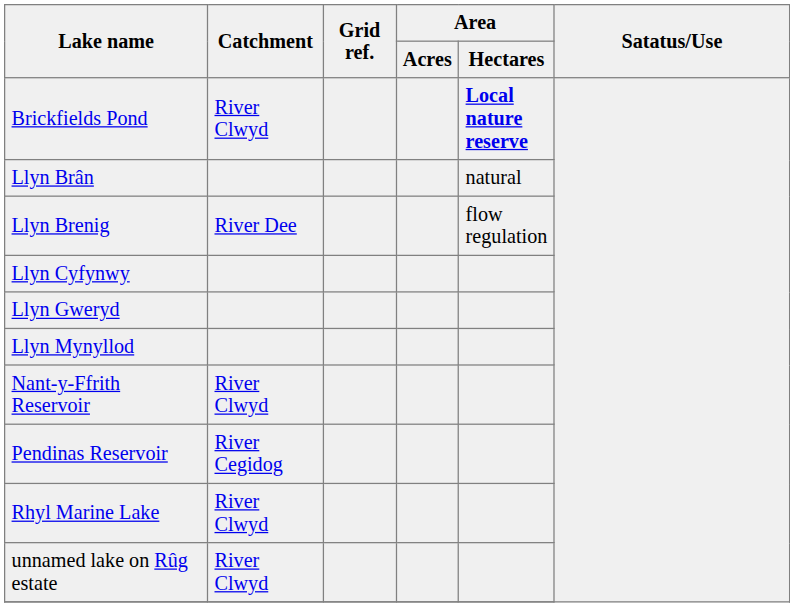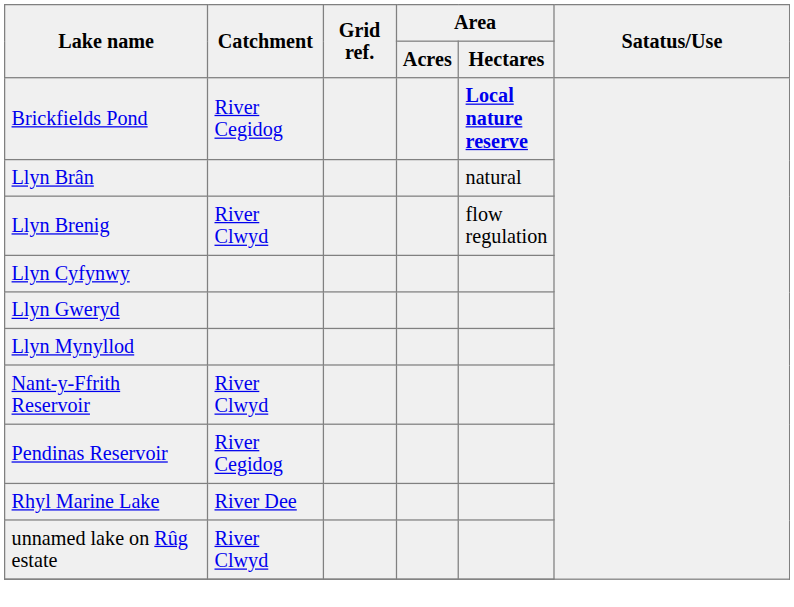Brickfields Pond | Catchment: River Clwyd -> River Cegidog
Llyn Brenig | Catchment: River Dee -> River Clwyd
Rhyl Marine Lake | Catchment: River Clwyd -> River Dee
